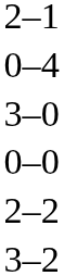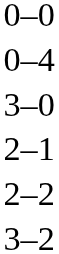rows swapped: 0–0 <-> 2–1
